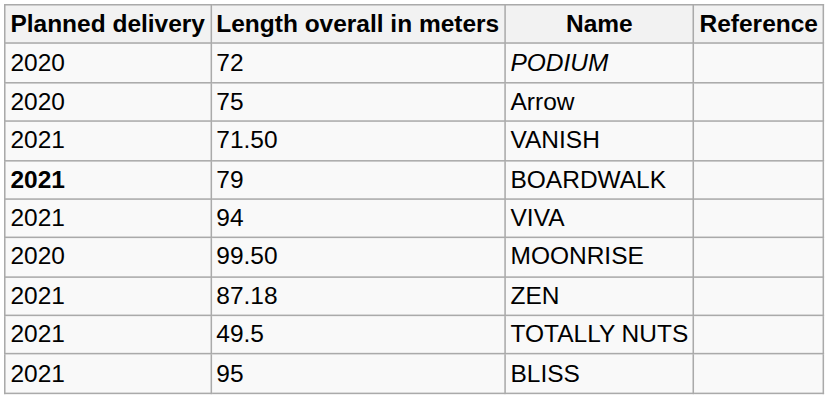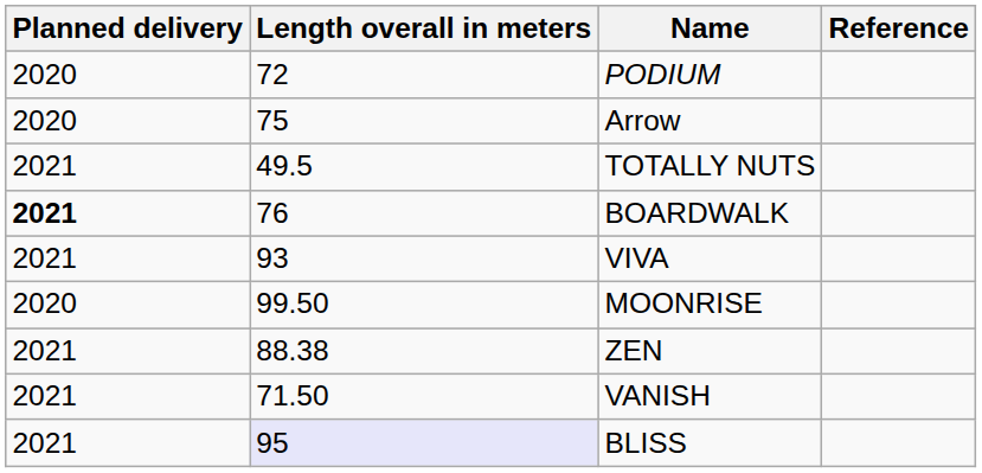rows swapped: TOTALLY NUTS <-> VANISH
BOARDWALK | Length overall in meters: 79 -> 76
VIVA | Length overall in meters: 94 -> 93
ZEN | Length overall in meters: 87.18 -> 88.38
BLISS | Length overall in meters: no background -> lavender background
